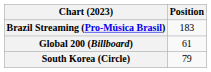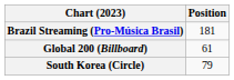Brazil Streaming (Pro-Música Brasil) | Position: 183 -> 181
